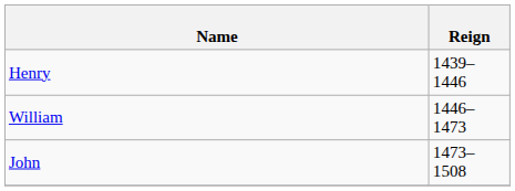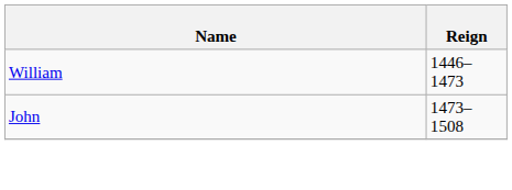- row: Henry | 1439–1446
